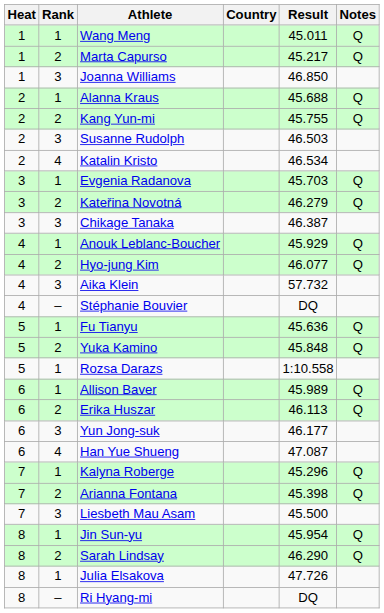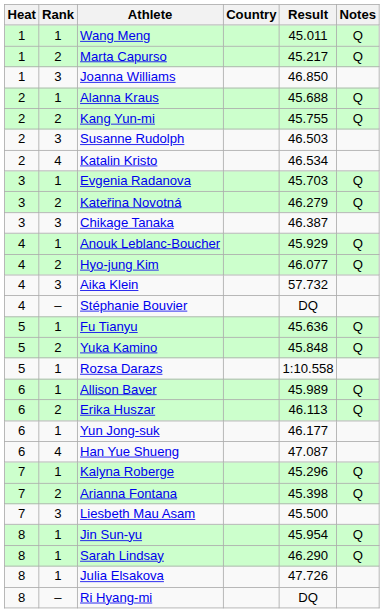Yun Jong-suk | Rank: 3 -> 1
Sarah Lindsay | Rank: 2 -> 1
